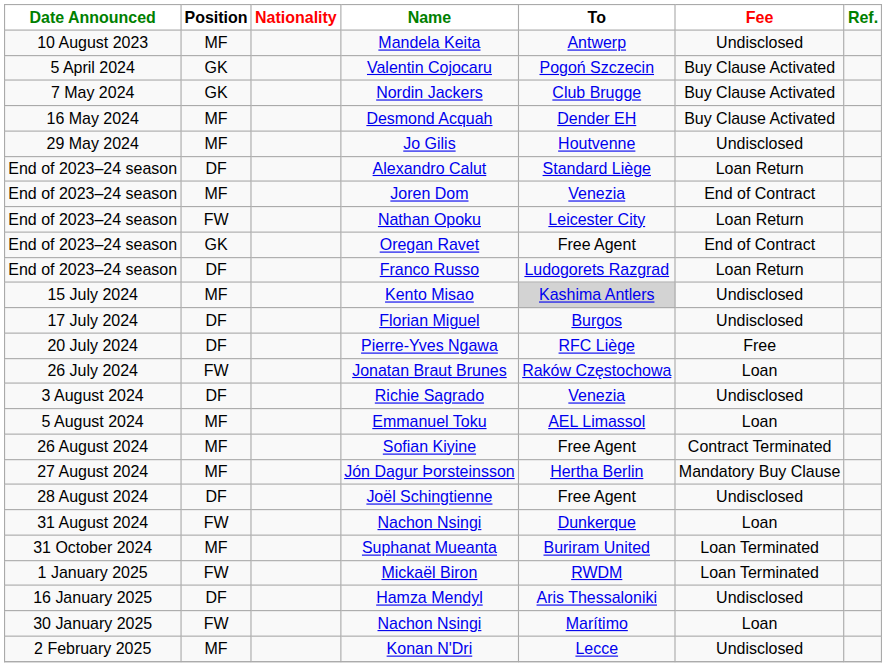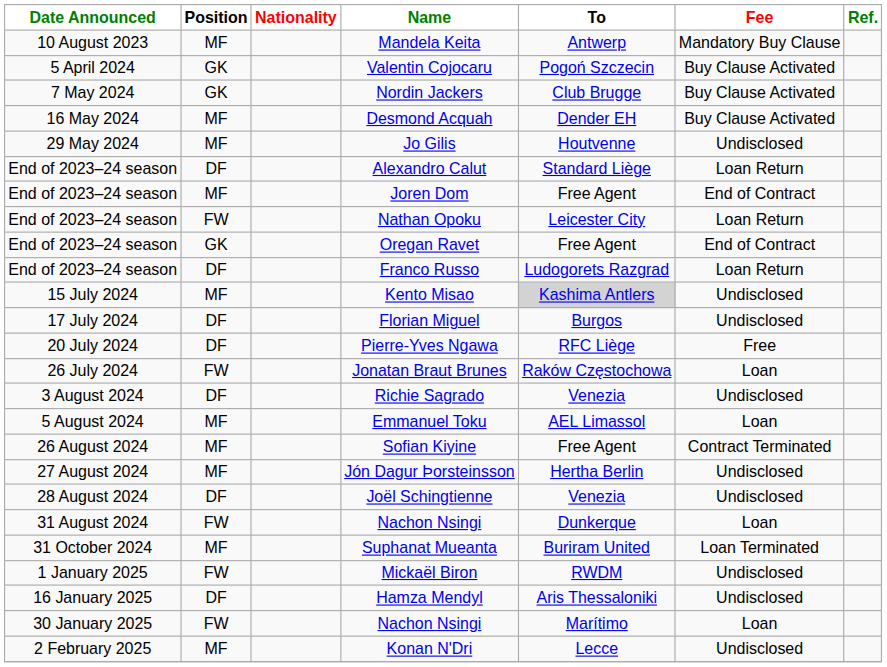Mandela Keita | Fee: Undisclosed -> Mandatory Buy Clause
Joren Dom | To: Venezia -> Free Agent
Jón Dagur Þorsteinsson | Fee: Mandatory Buy Clause -> Undisclosed
Joël Schingtienne | To: Free Agent -> Venezia
Mickaël Biron | Fee: Loan Terminated -> Undisclosed
